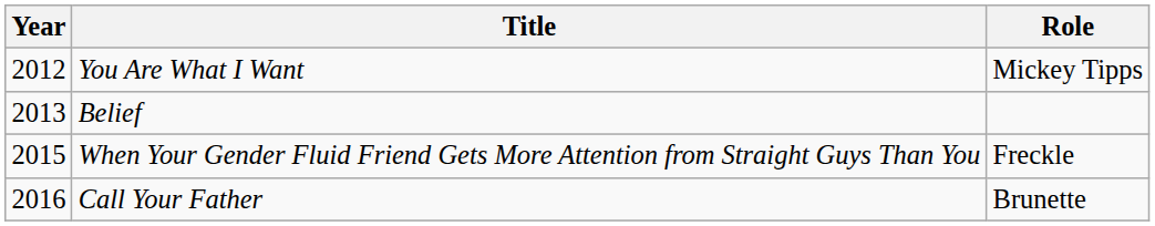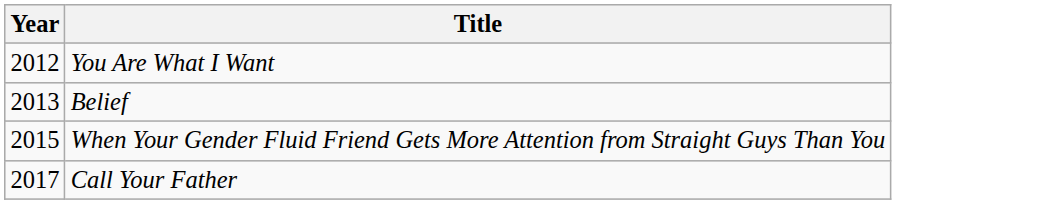- column: Role | Mickey Tipps | Freckle | Brunette
Call Your Father | Year: 2016 -> 2017
